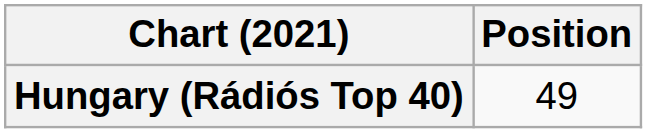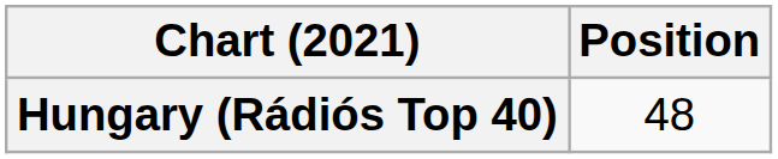Hungary (Rádiós Top 40) | Position: 49 -> 48
